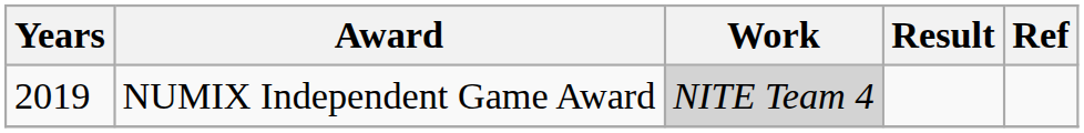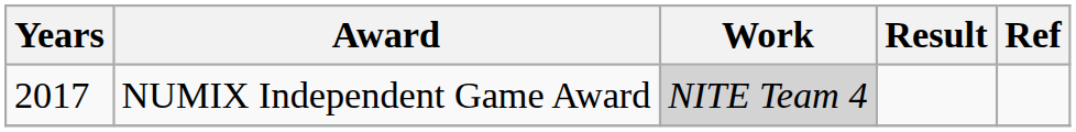NUMIX Independent Game Award | Years: 2019 -> 2017
